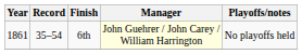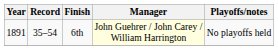6th | Year: 1861 -> 1891
